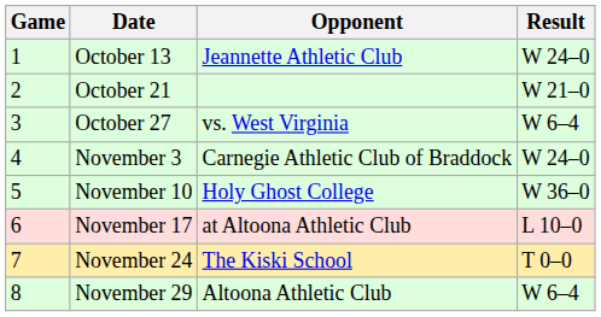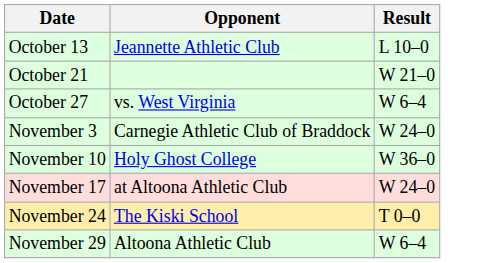- column: Game | 1 | 2 | 3 | 4 | 5 | 6 | 7 | 8
October 13 | Result: W 24–0 -> L 10–0
November 17 | Result: L 10–0 -> W 24–0
